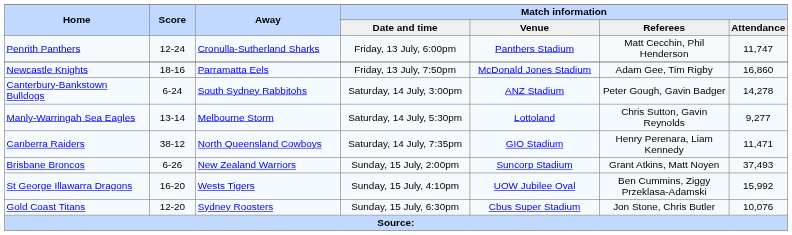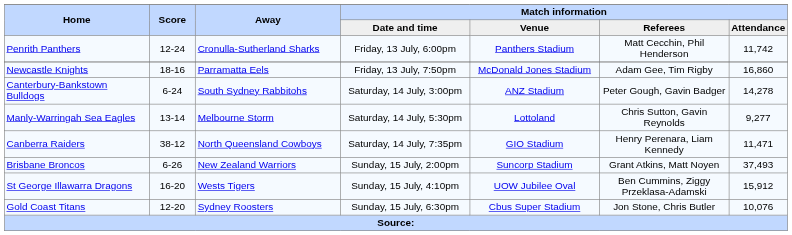Penrith Panthers | Match information / Attendance: 11,747 -> 11,742
St George Illawarra Dragons | Match information / Attendance: 15,992 -> 15,912
